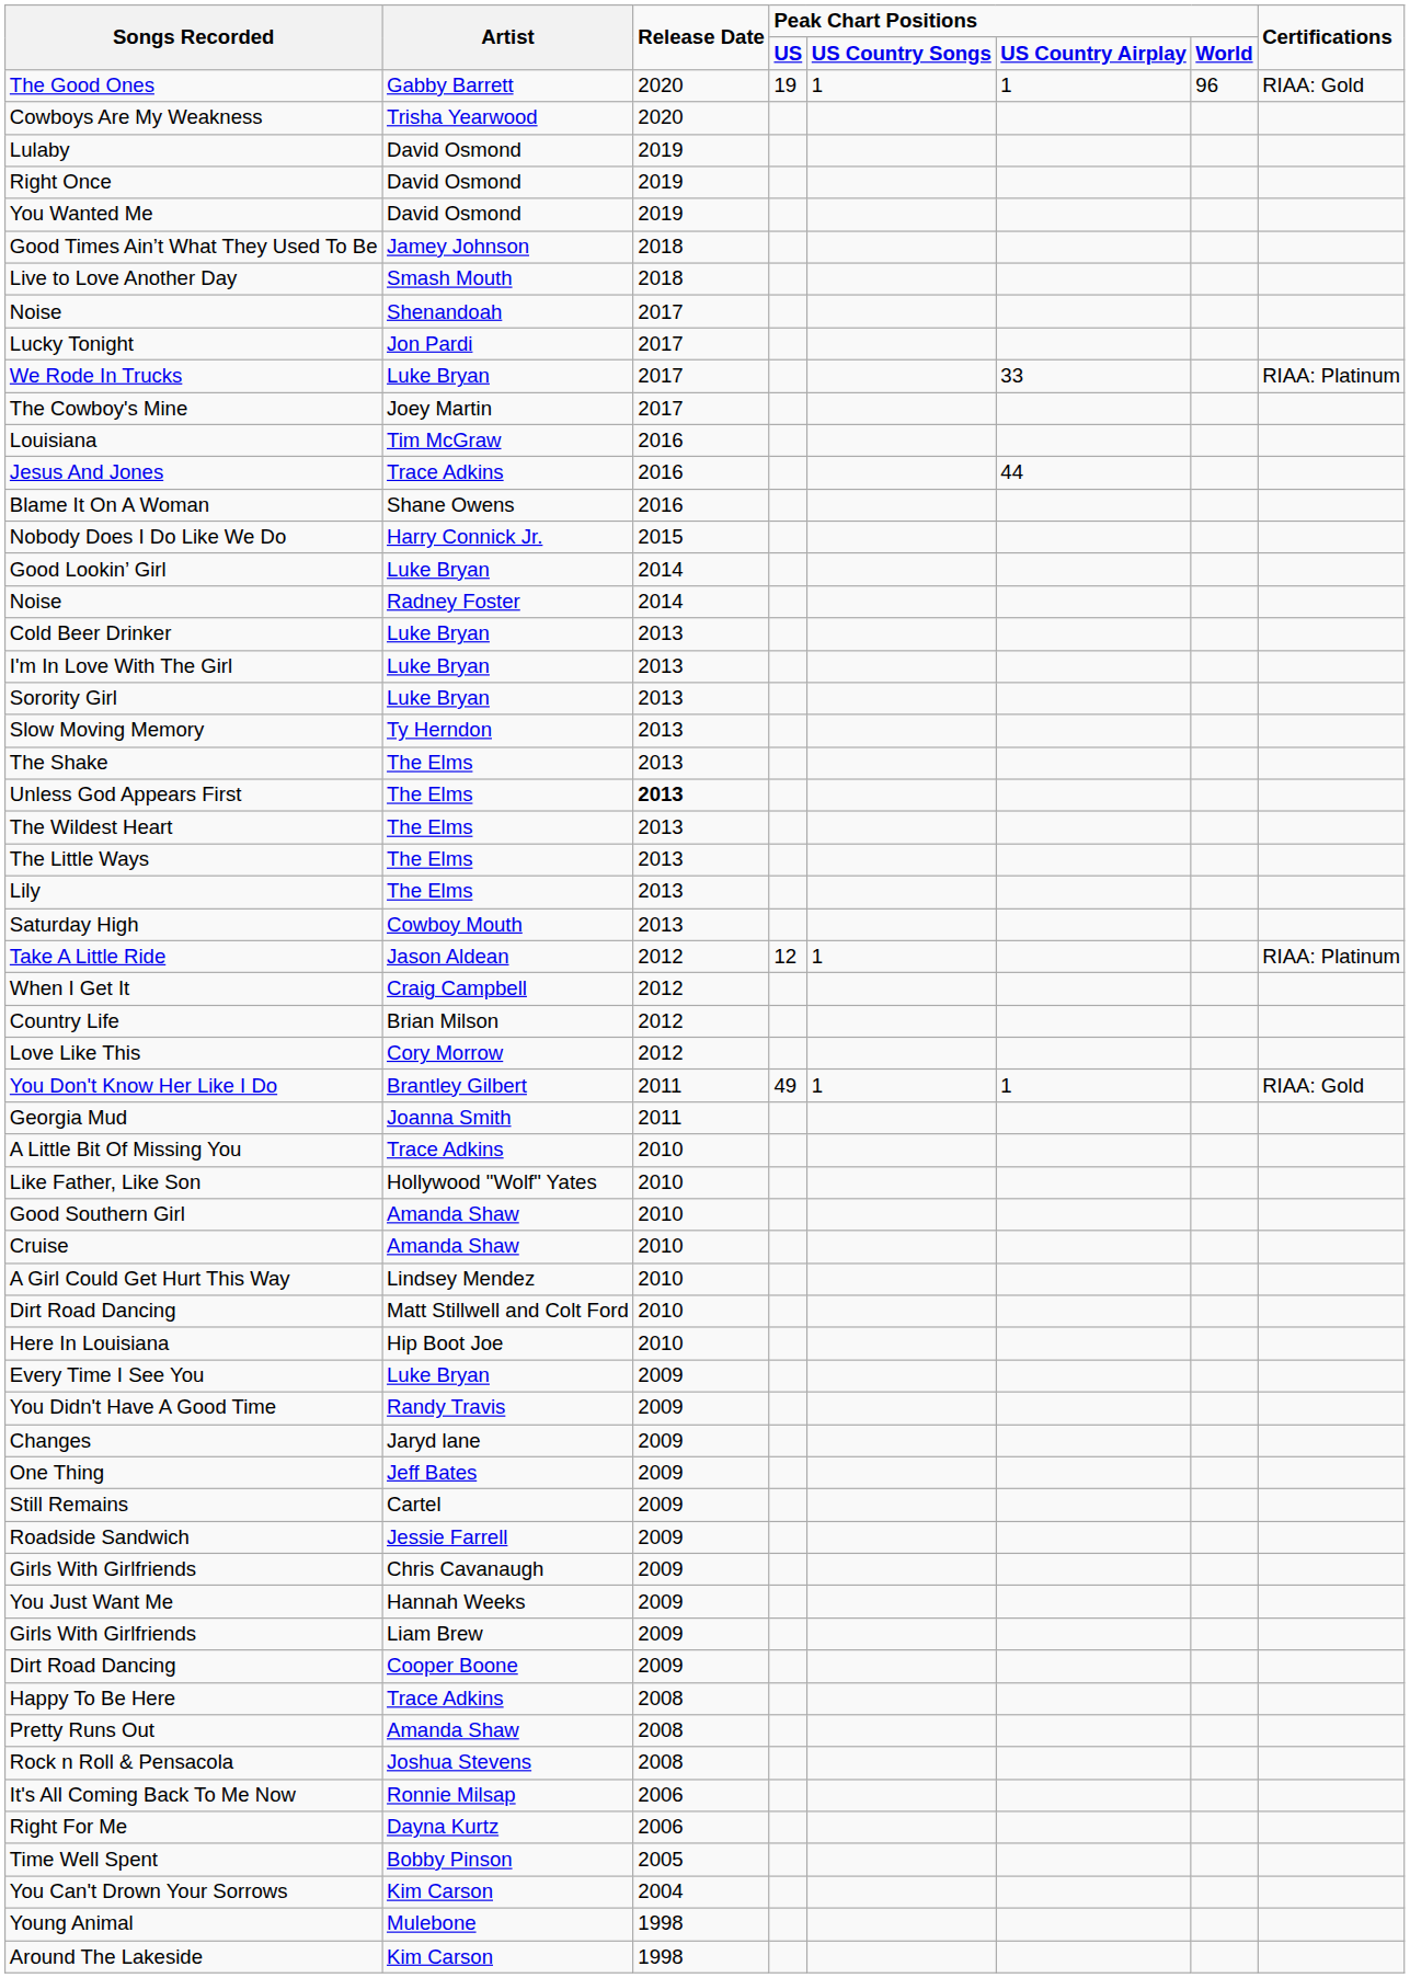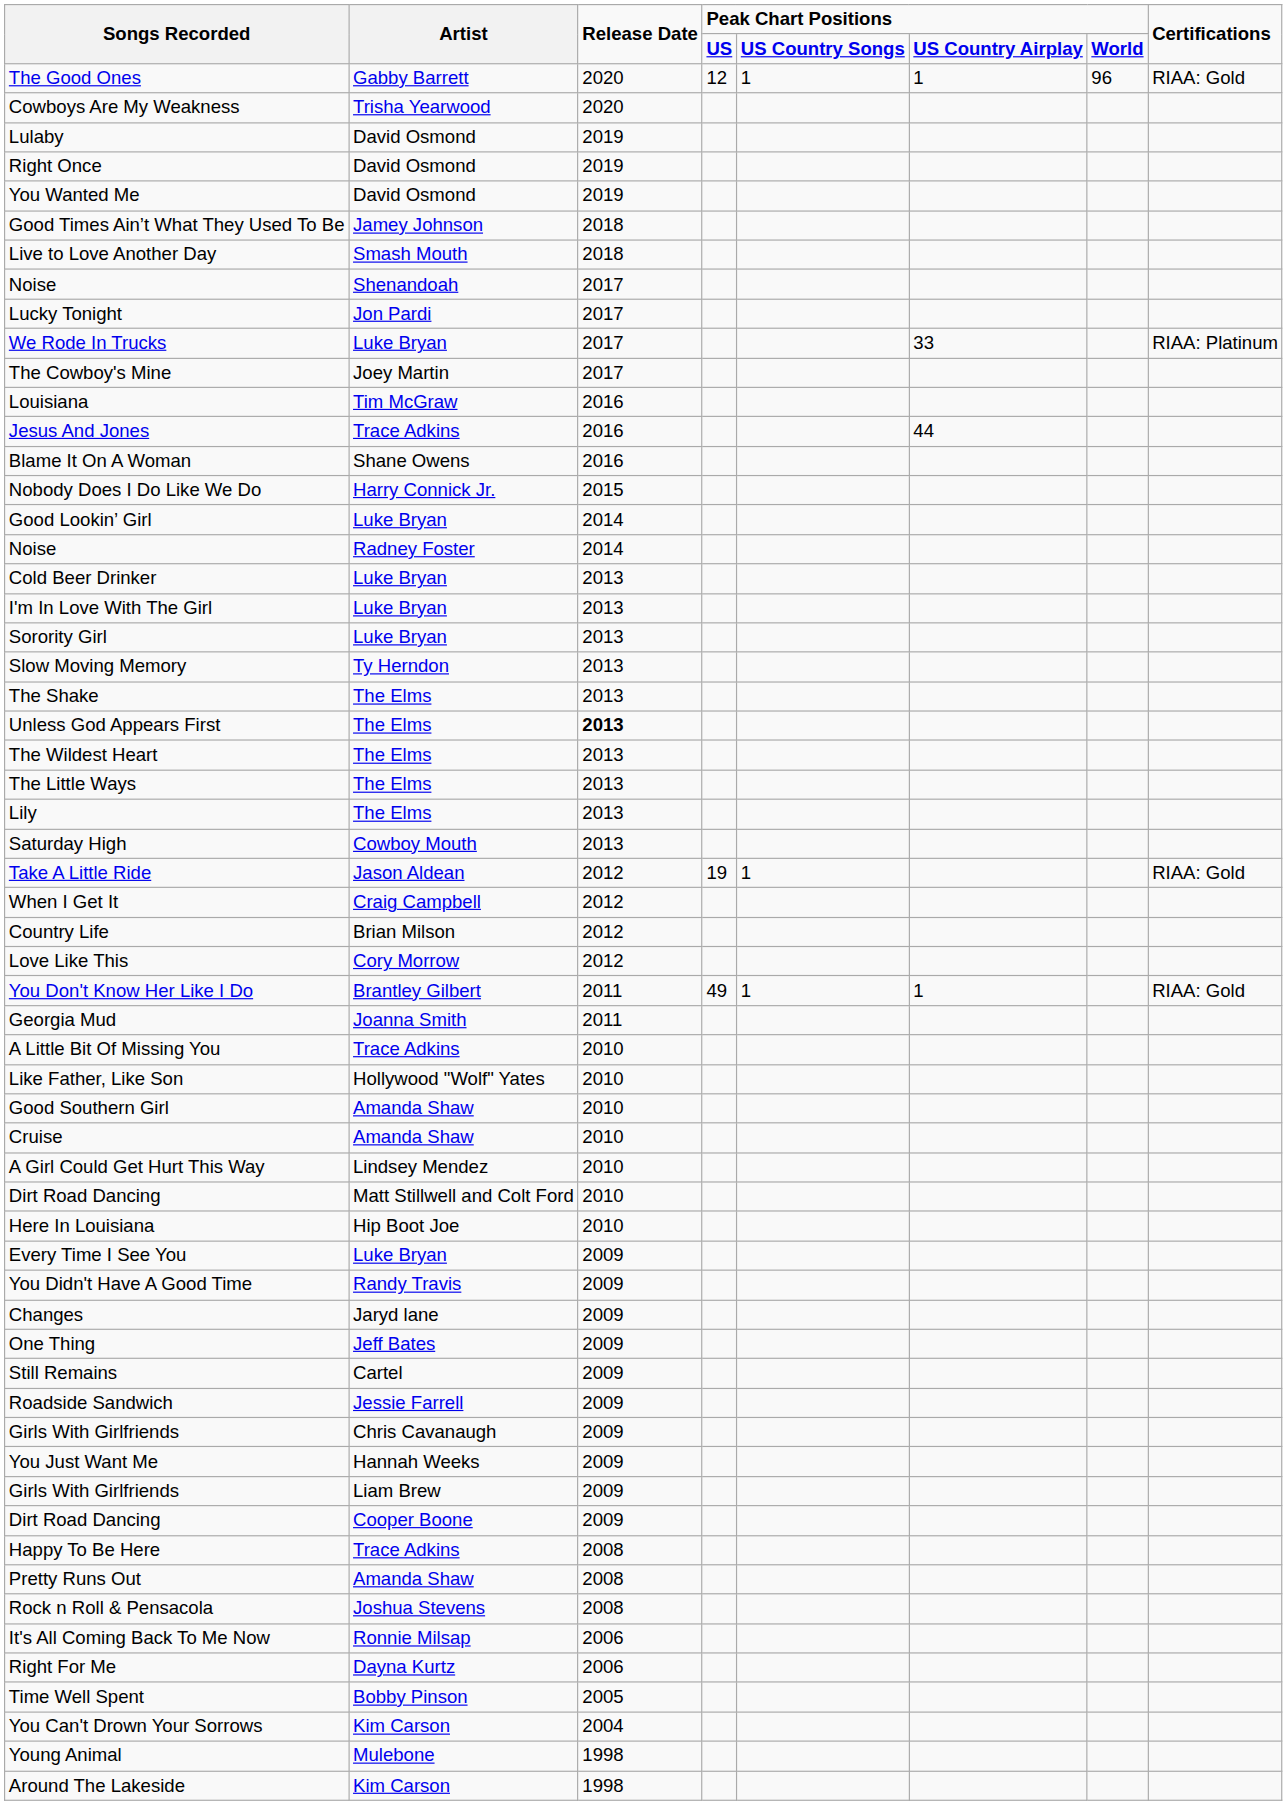The Good Ones | column 4: 19 -> 12
Take A Little Ride | column 4: 12 -> 19
Take A Little Ride | Certifications: RIAA: Platinum -> RIAA: Gold
